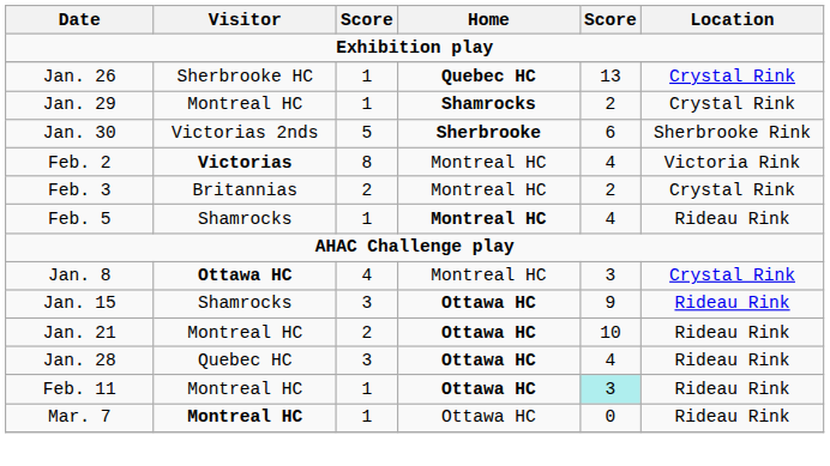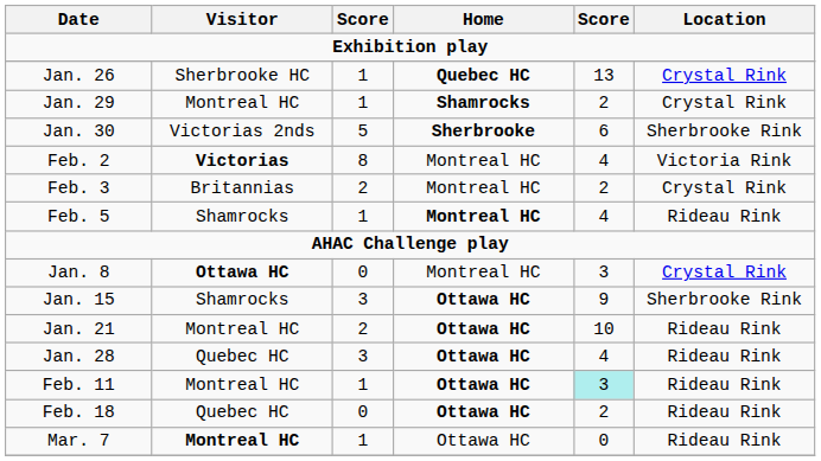Jan. 8 | column 3: 4 -> 0
Jan. 15 | Location: Rideau Rink -> Sherbrooke Rink
+ row: Feb. 18 | Quebec HC | 0 | Ottawa HC | 2 | Rideau Rink
